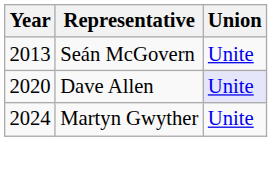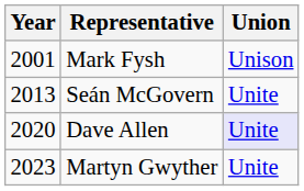+ row: 2001 | Mark Fysh | Unison
Martyn Gwyther | Year: 2024 -> 2023
